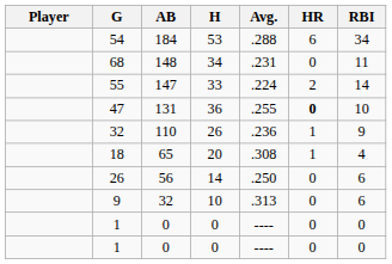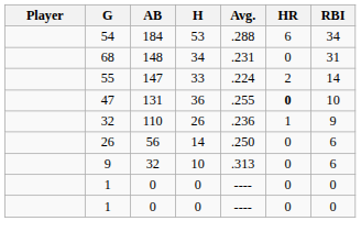68 | RBI: 11 -> 31
- row: 18 | 65 | 20 | .308 | 1 | 4
